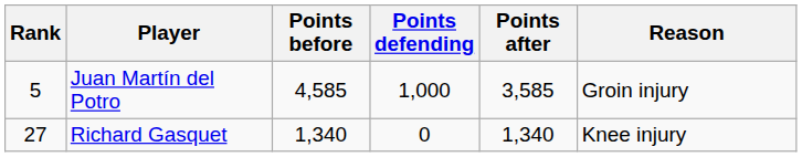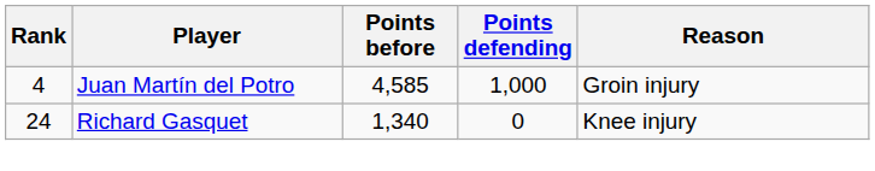- column: Points after | 3,585 | 1,340
Juan Martín del Potro | Rank: 5 -> 4
Richard Gasquet | Rank: 27 -> 24
